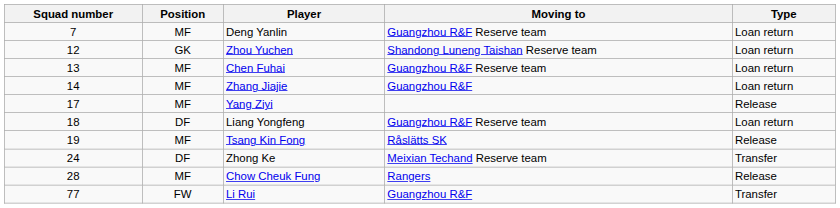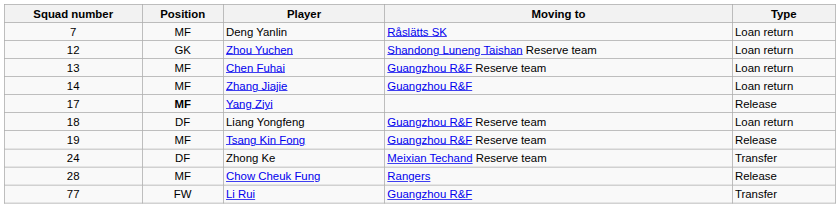Deng Yanlin | Moving to: Guangzhou R&F Reserve team -> Råslätts SK
Yang Ziyi | Position: normal -> bold
Tsang Kin Fong | Moving to: Råslätts SK -> Guangzhou R&F Reserve team
